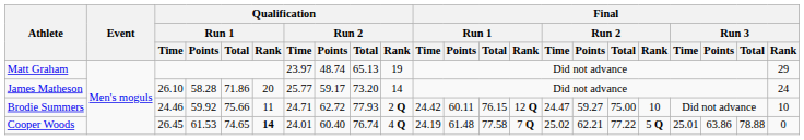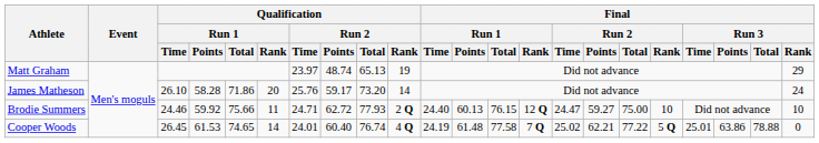James Matheson | Qualification / Run 2 / Time: 25.77 -> 25.76
Brodie Summers | Final / Run 1 / Time: 24.42 -> 24.40
Brodie Summers | Final / Run 1 / Points: 60.11 -> 60.13
Cooper Woods | Qualification / Run 1 / Rank: bold -> normal
